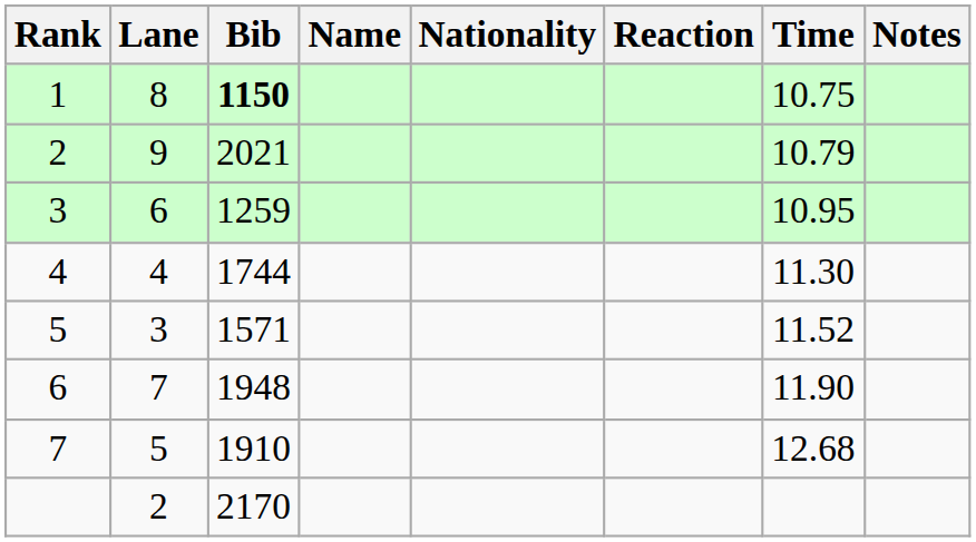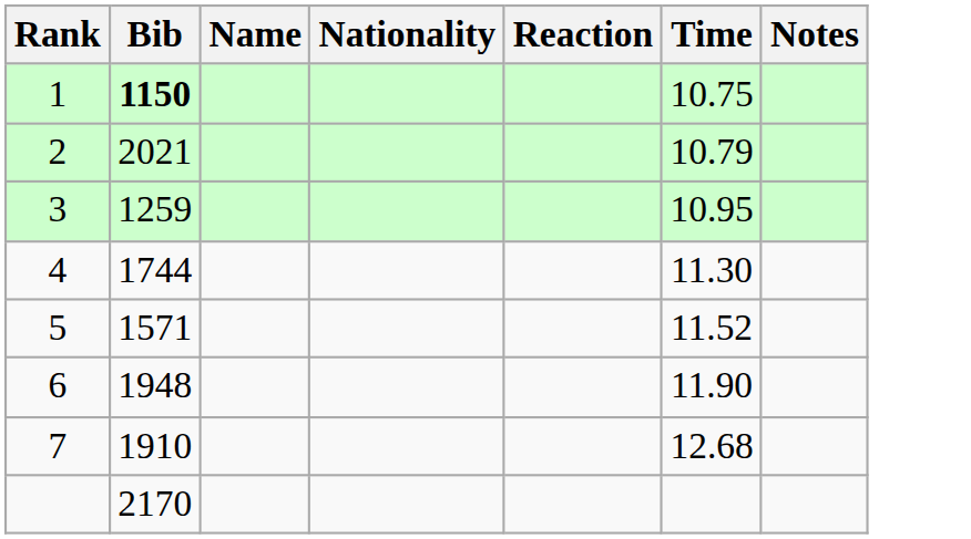- column: Lane | 8 | 9 | 6 | 4 | 3 | 7 | 5 | 2
